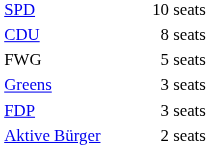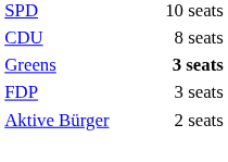- row: FWG | 5 seats
Greens | column 2: normal -> bold
